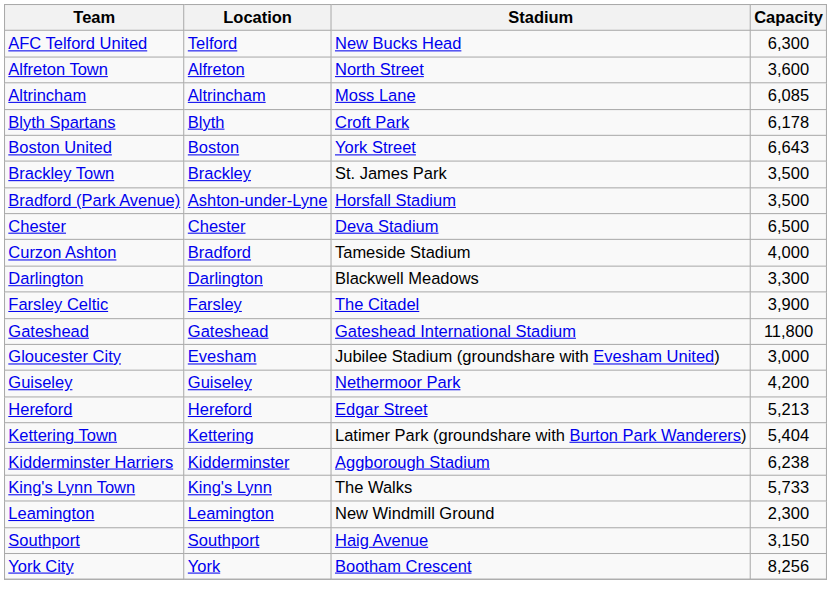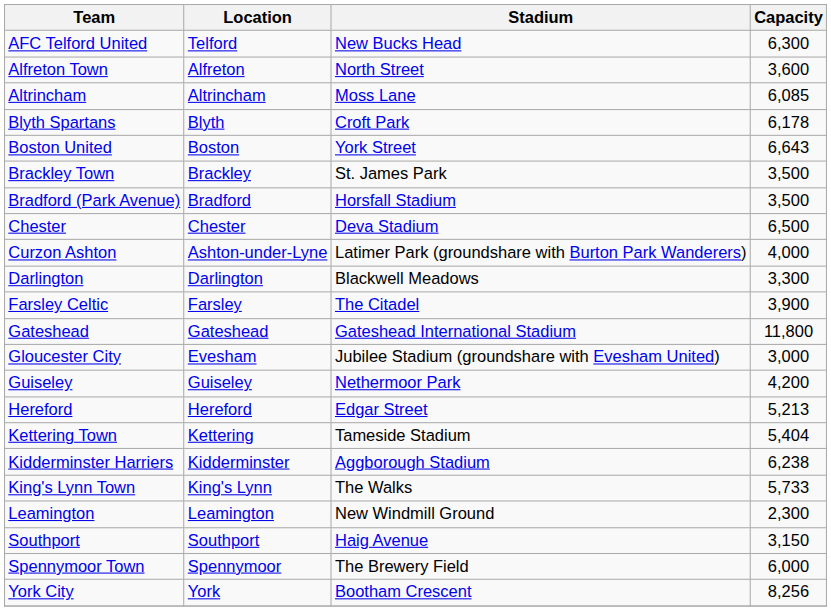Bradford (Park Avenue) | Location: Ashton-under-Lyne -> Bradford
Curzon Ashton | Location: Bradford -> Ashton-under-Lyne
Curzon Ashton | Stadium: Tameside Stadium -> Latimer Park (groundshare with Burton Park Wanderers)
Kettering Town | Stadium: Latimer Park (groundshare with Burton Park Wanderers) -> Tameside Stadium
+ row: Spennymoor Town | Spennymoor | The Brewery Field | 6,000
